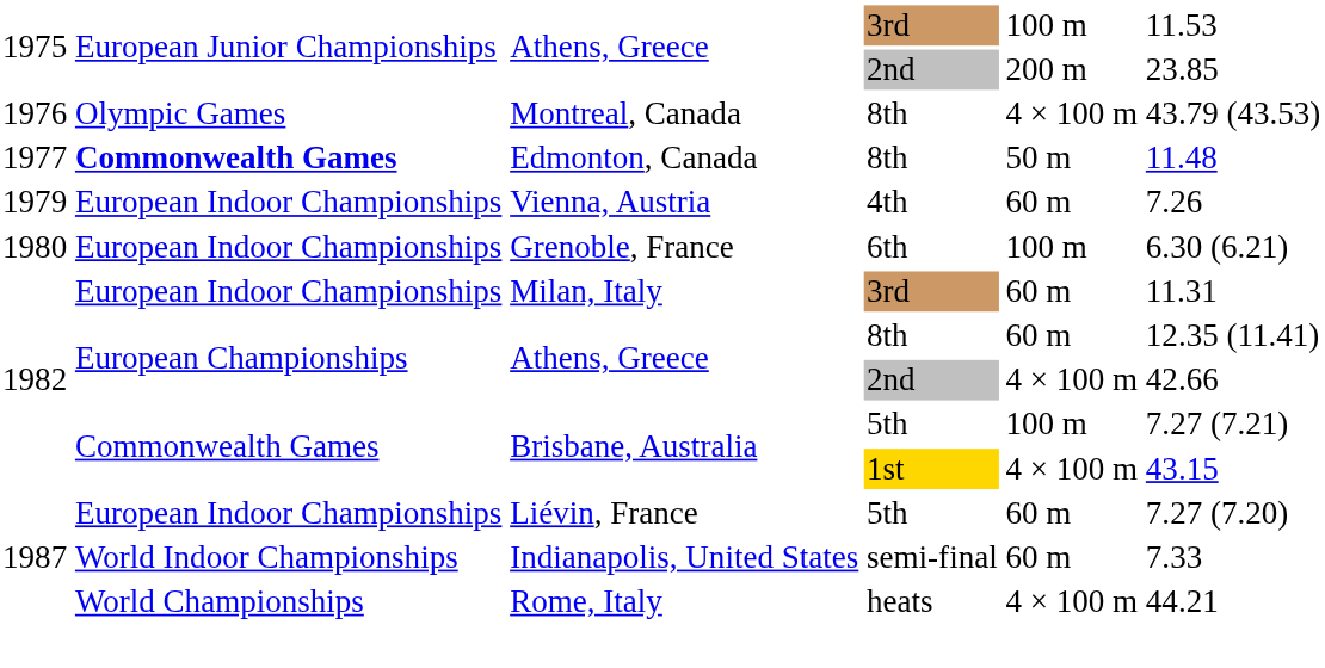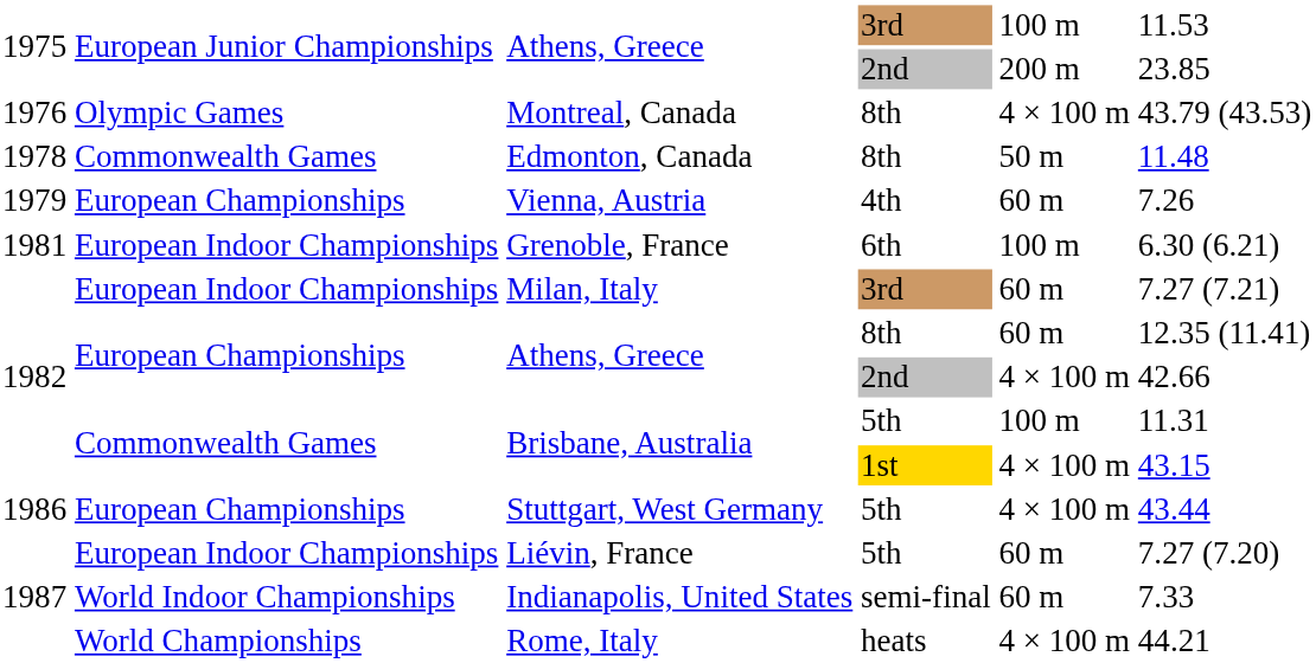Edmonton, Canada | column 1: 1977 -> 1978
Edmonton, Canada | column 2: bold -> normal
Vienna, Austria | column 2: European Indoor Championships -> European Championships
Grenoble, France | column 1: 1980 -> 1981
Milan, Italy | column 6: 11.31 -> 7.27 (7.21)
Brisbane, Australia / 5th | column 6: 7.27 (7.21) -> 11.31
+ row: 1986 | European Championships | Stuttgart, West Germany | 5th | 4 × 100 m | 43.44
